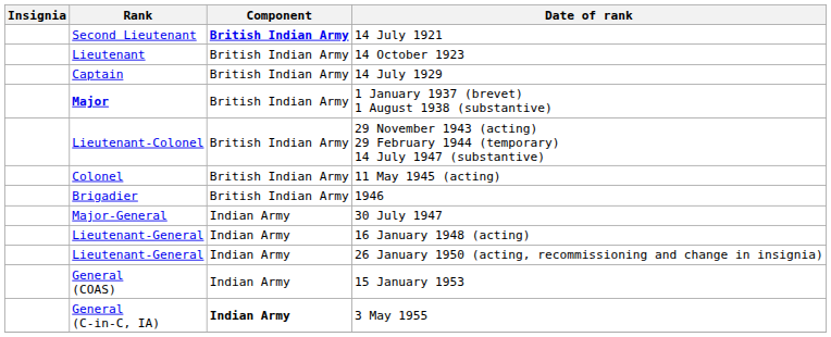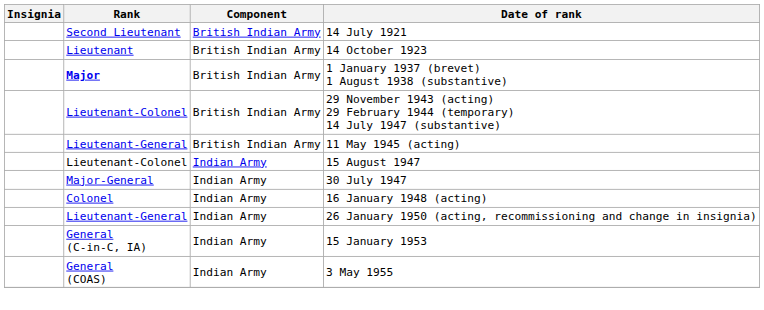14 July 1921 | Component: bold -> normal
- row: Captain | British Indian Army | 14 July 1929
11 May 1945 (acting) | Rank: Colonel -> Lieutenant-General
- row: Brigadier | British Indian Army | 1946
+ row: Lieutenant-Colonel | Indian Army | 15 August 1947
16 January 1948 (acting) | Rank: Lieutenant-General -> Colonel
15 January 1953 | Rank: General (COAS) -> General (C-in-C, IA)
3 May 1955 | Rank: General (C-in-C, IA) -> General (COAS)
3 May 1955 | Component: bold -> normal
